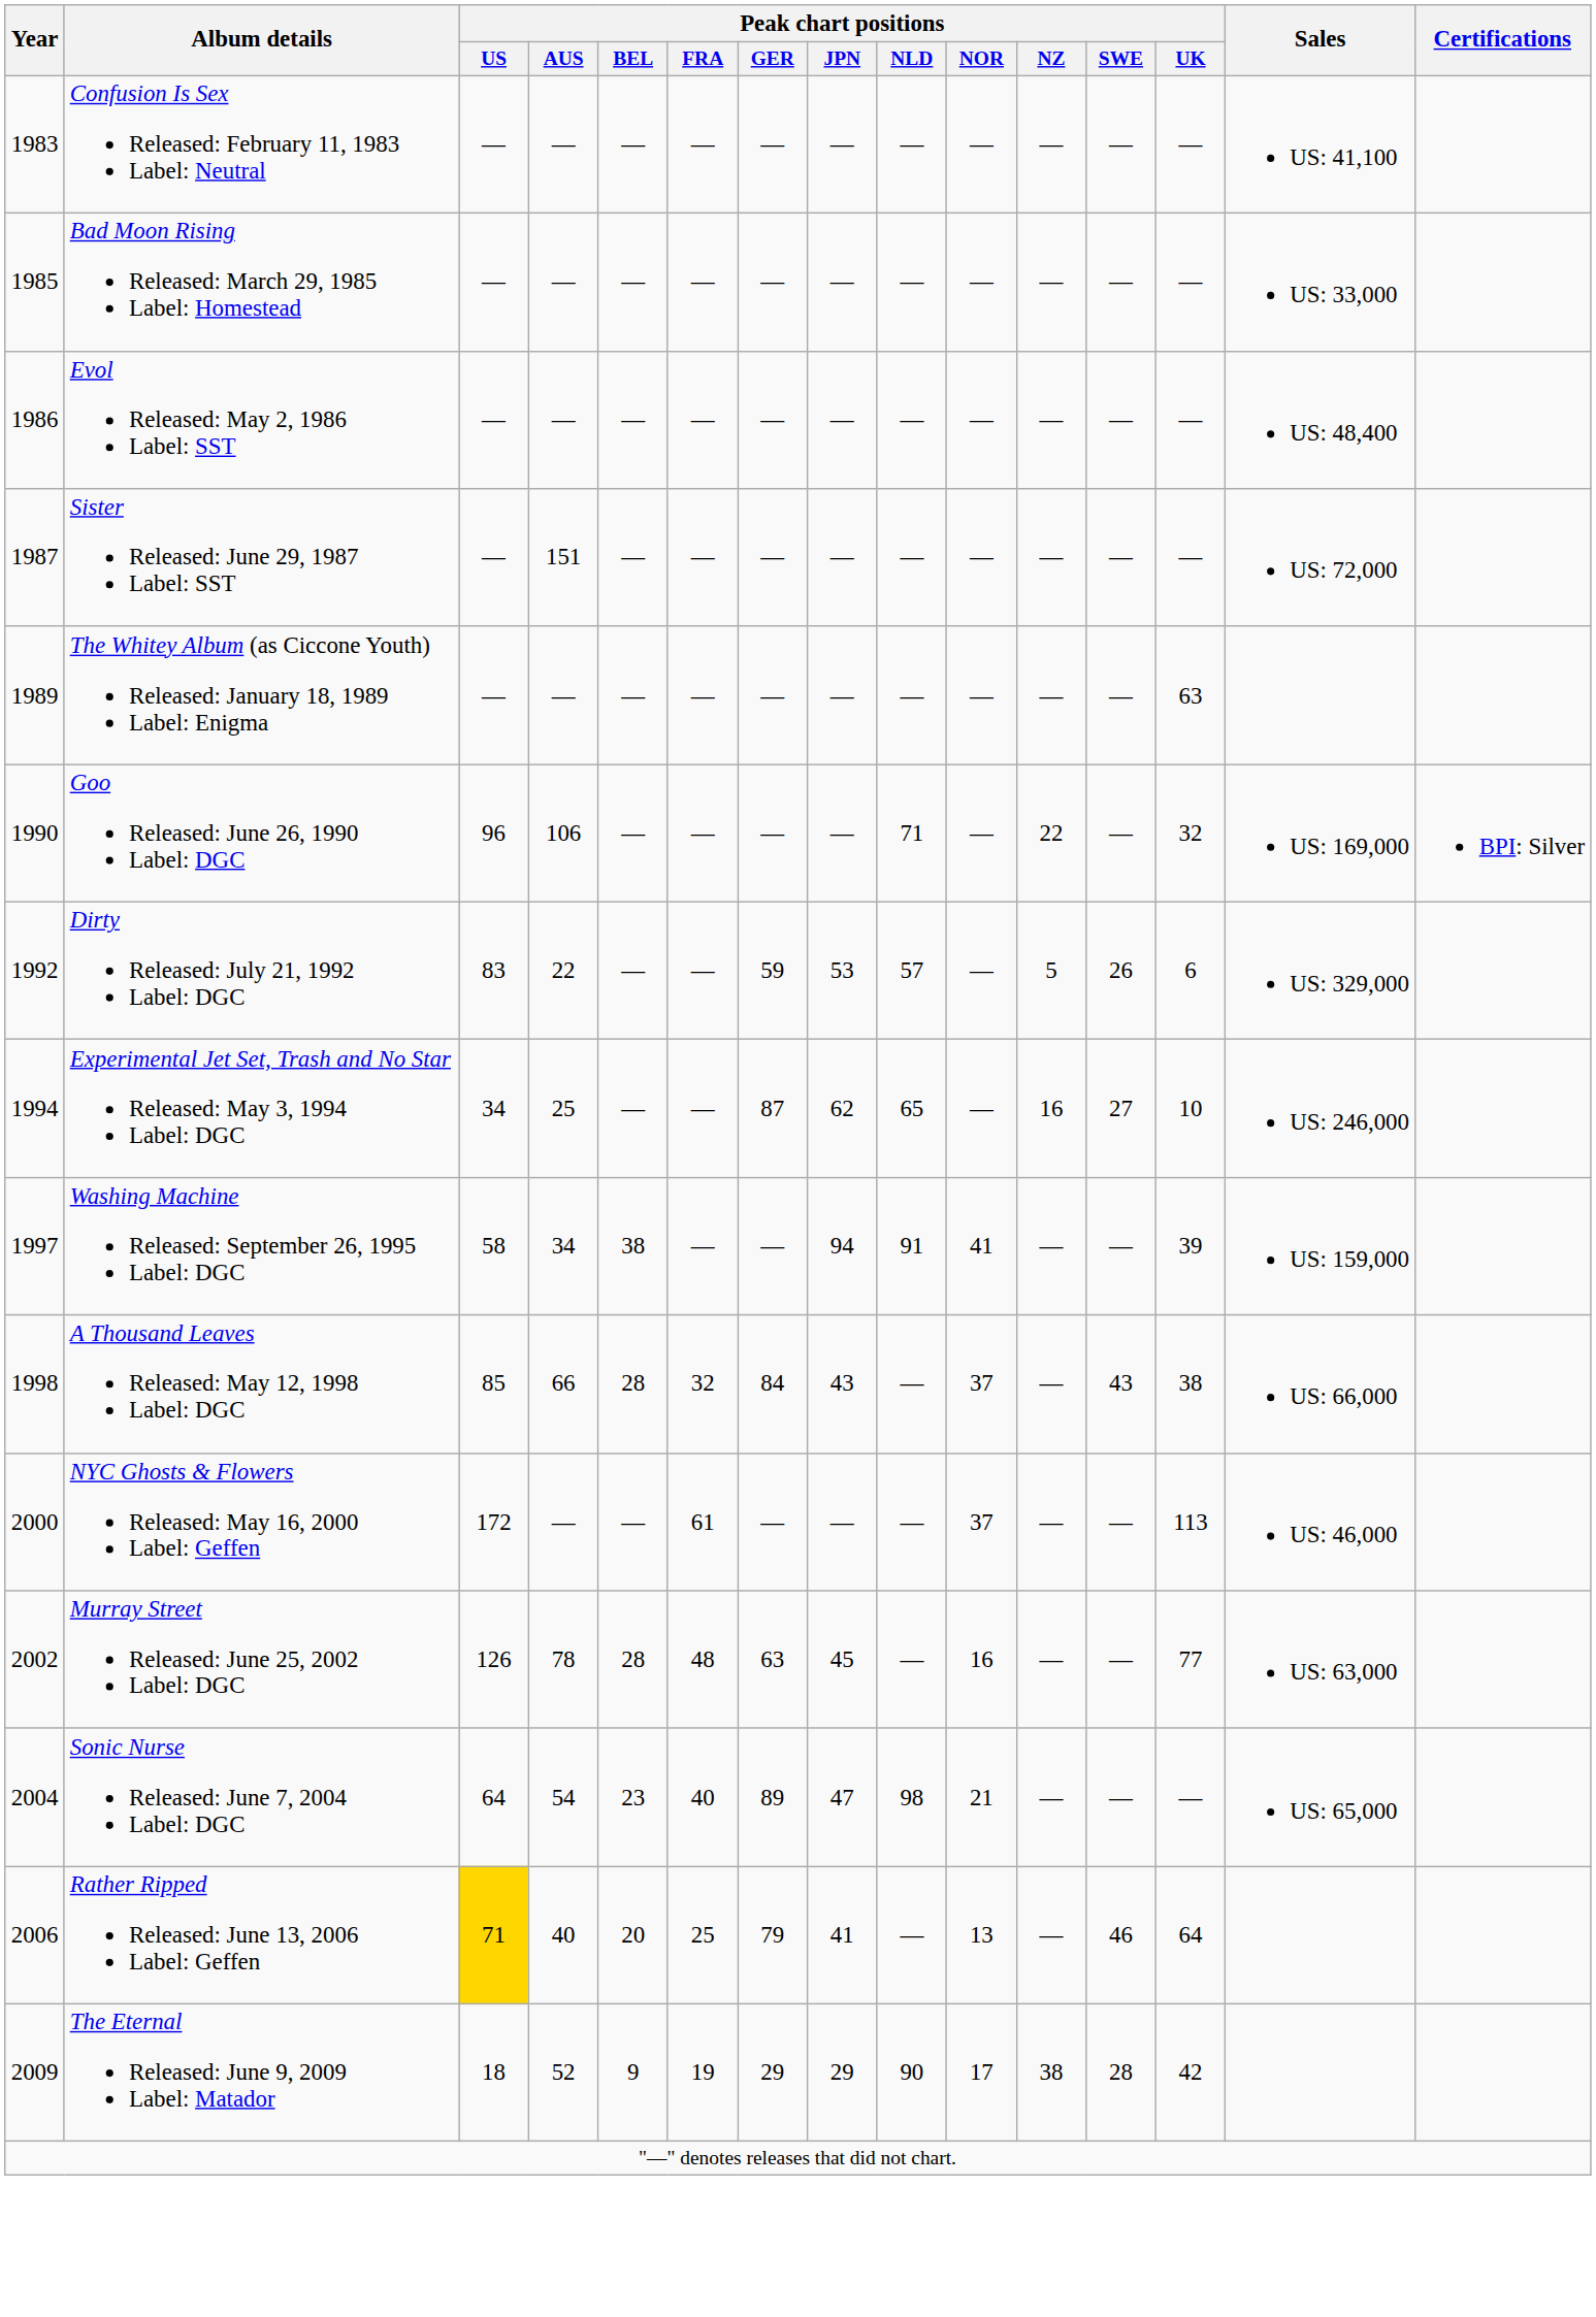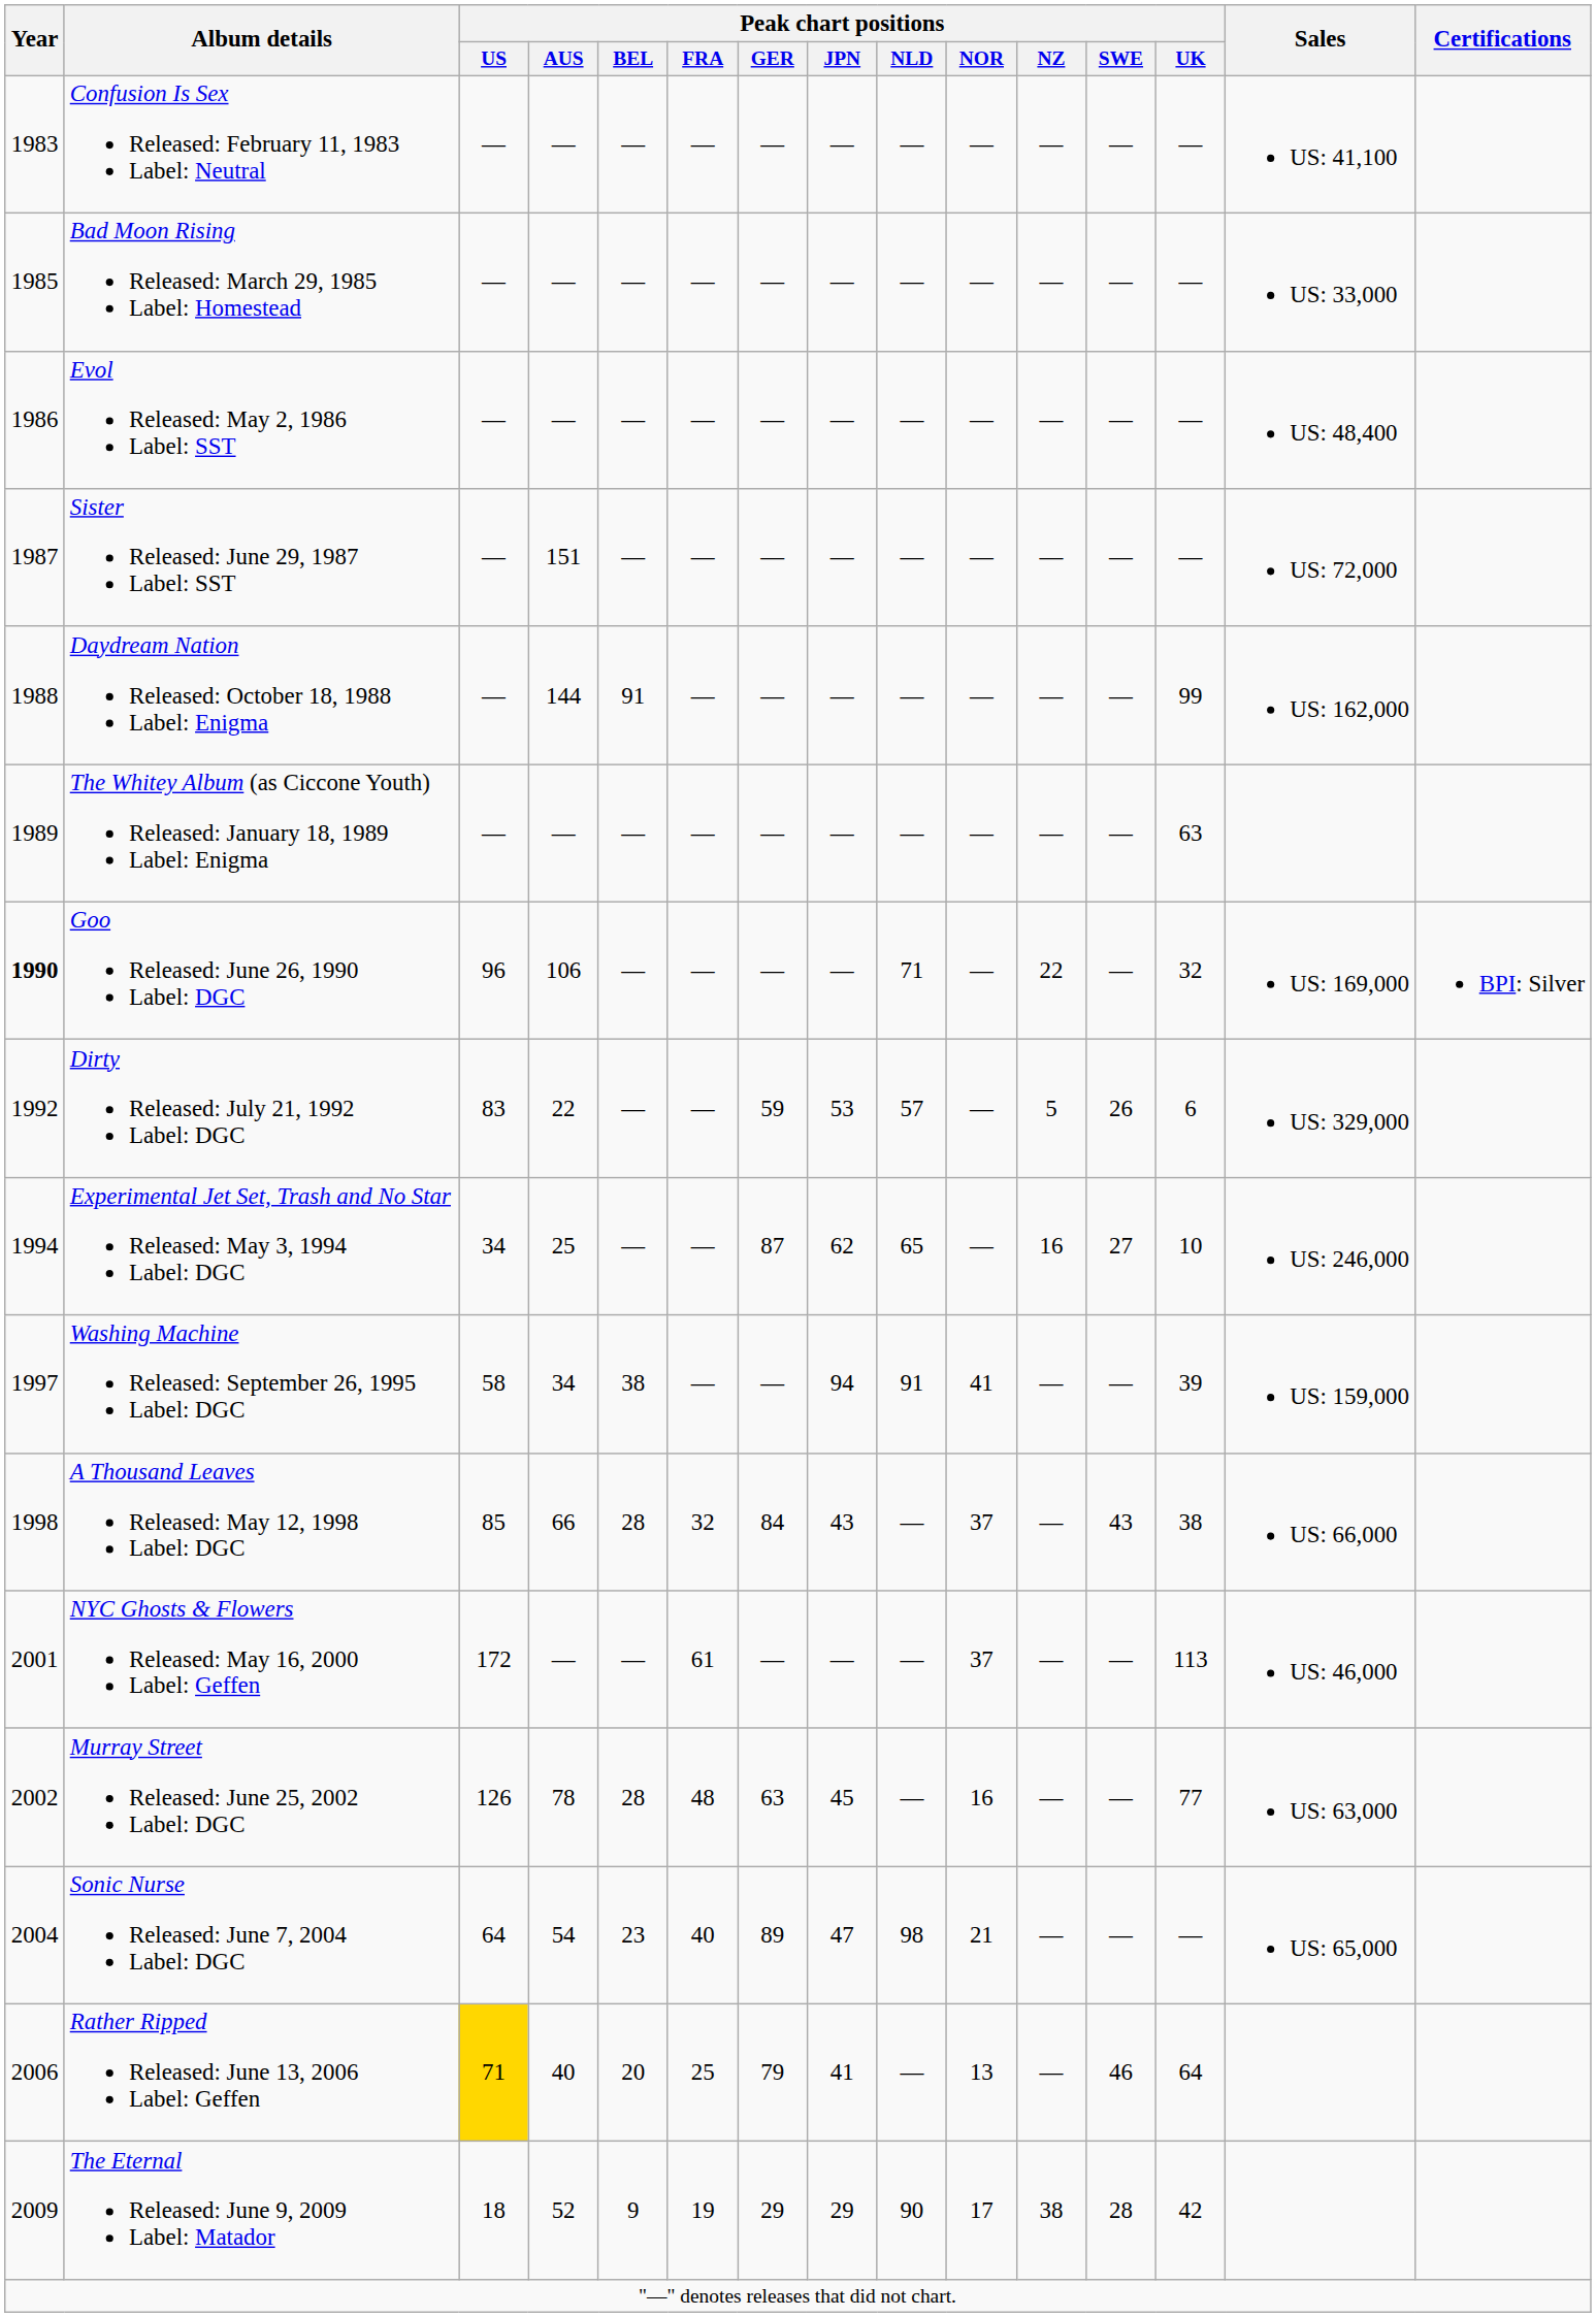+ row: 1988 | Daydream Nation Released: October 18, 1988 Label: Enigma | — | 144 | 91 | — | — | — | — | — | — | — | 99 | US: 162,000
Goo Released: June 26, 1990 Label: DGC | Year: normal -> bold
NYC Ghosts & Flowers Released: May 16, 2000 Label: Geffen | Year: 2000 -> 2001
